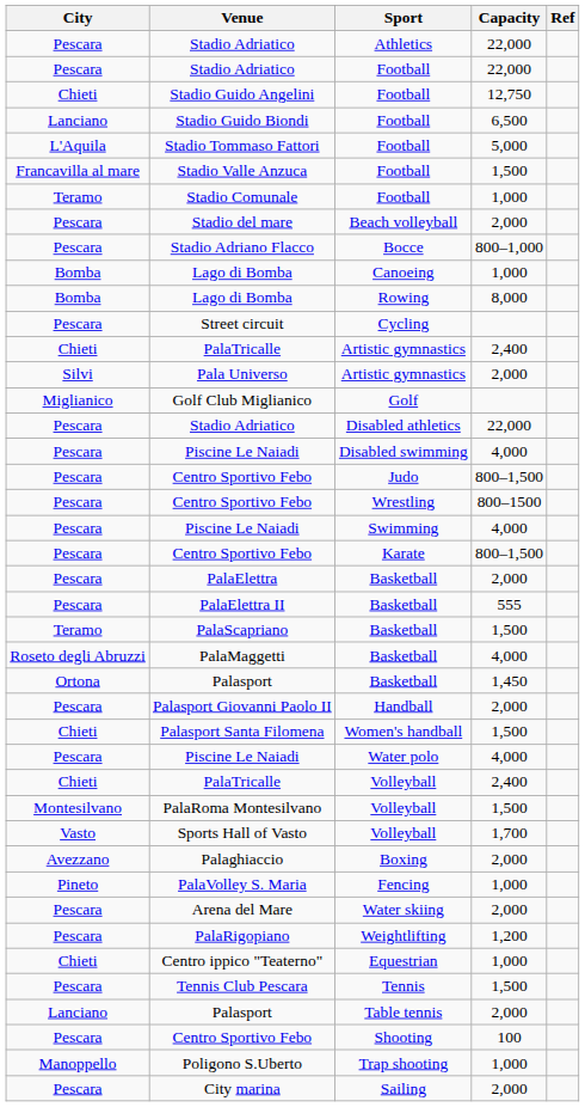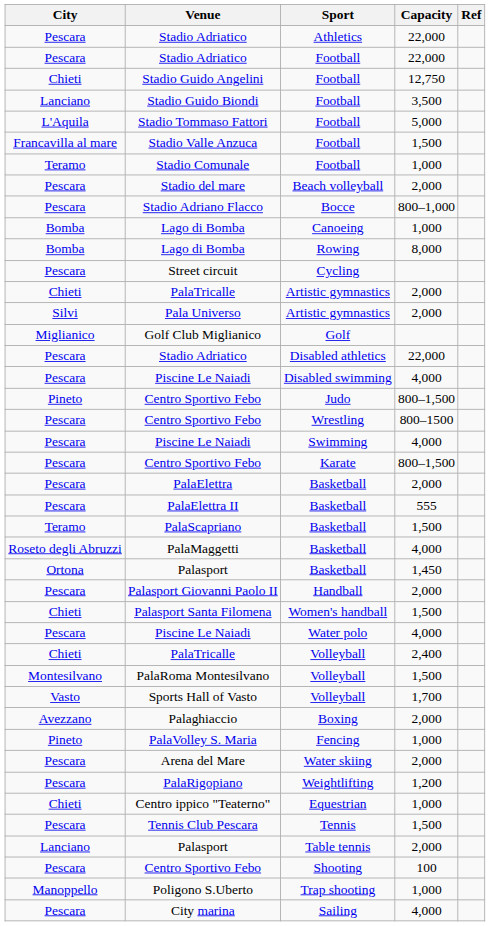Stadio Guido Biondi | Capacity: 6,500 -> 3,500
PalaTricalle / Artistic gymnastics | Capacity: 2,400 -> 2,000
Centro Sportivo Febo / Judo | City: Pescara -> Pineto
City marina | Capacity: 2,000 -> 4,000
